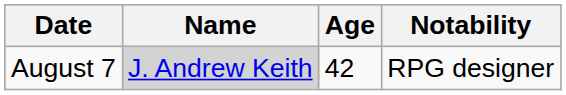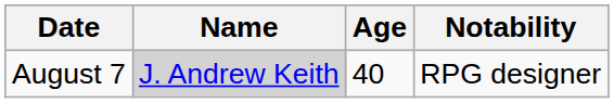August 7 | Age: 42 -> 40
